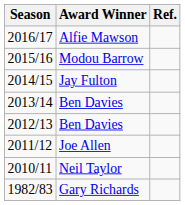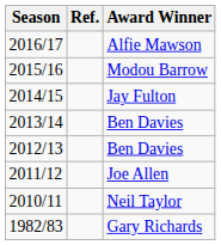columns swapped: Award Winner <-> Ref.
